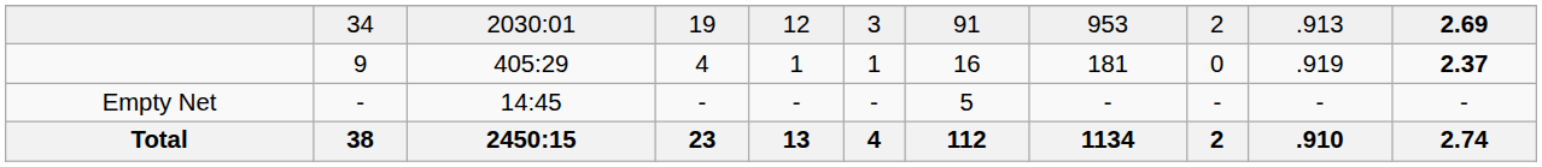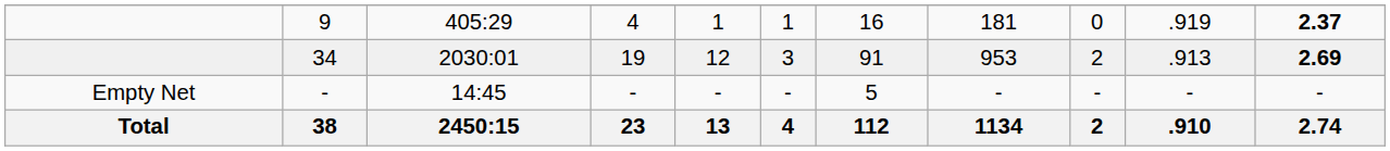rows swapped: 9 <-> 34
